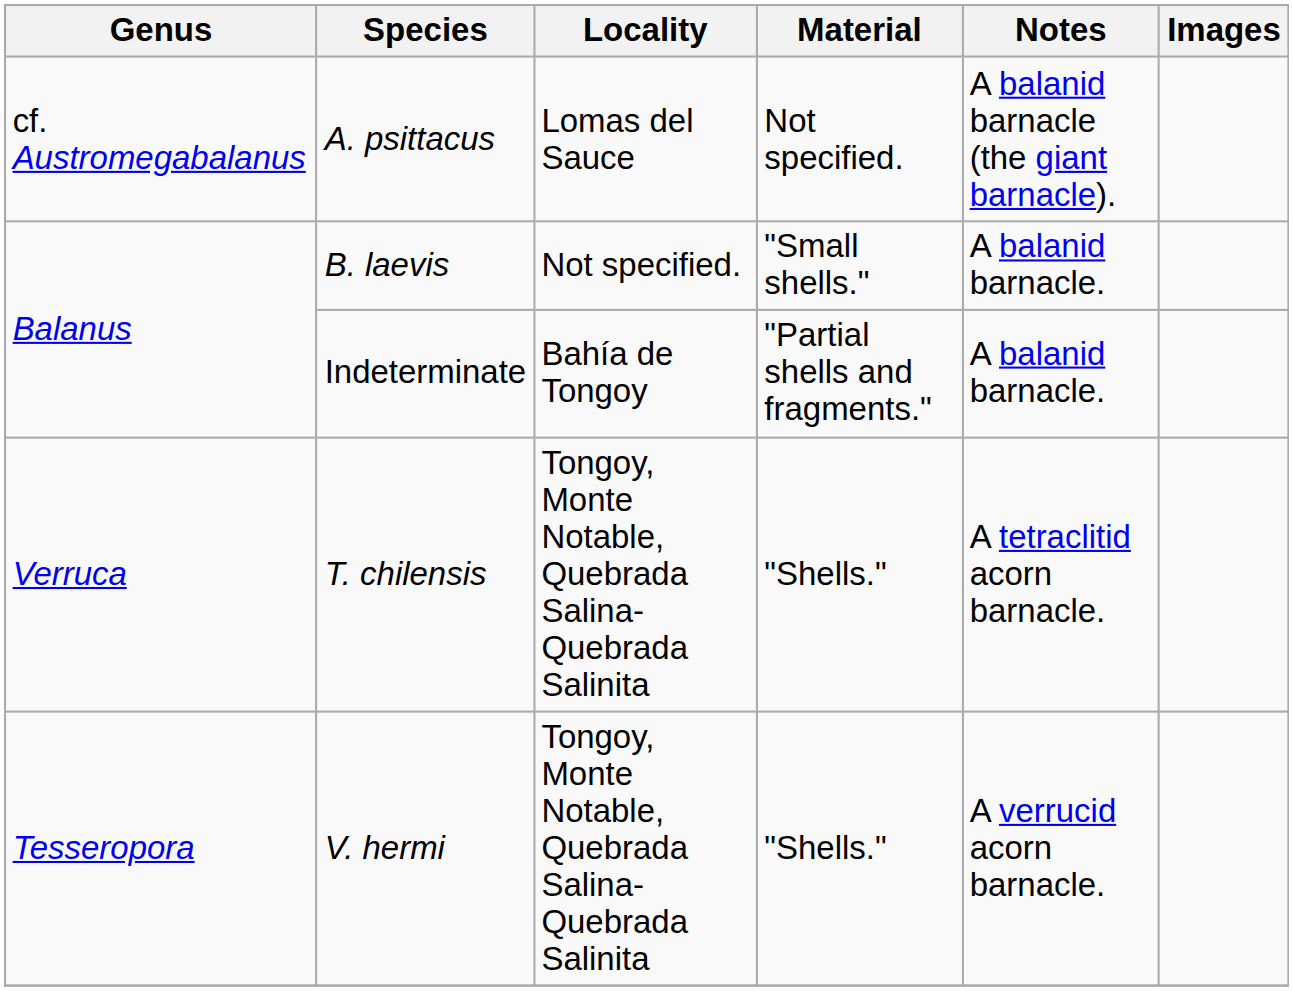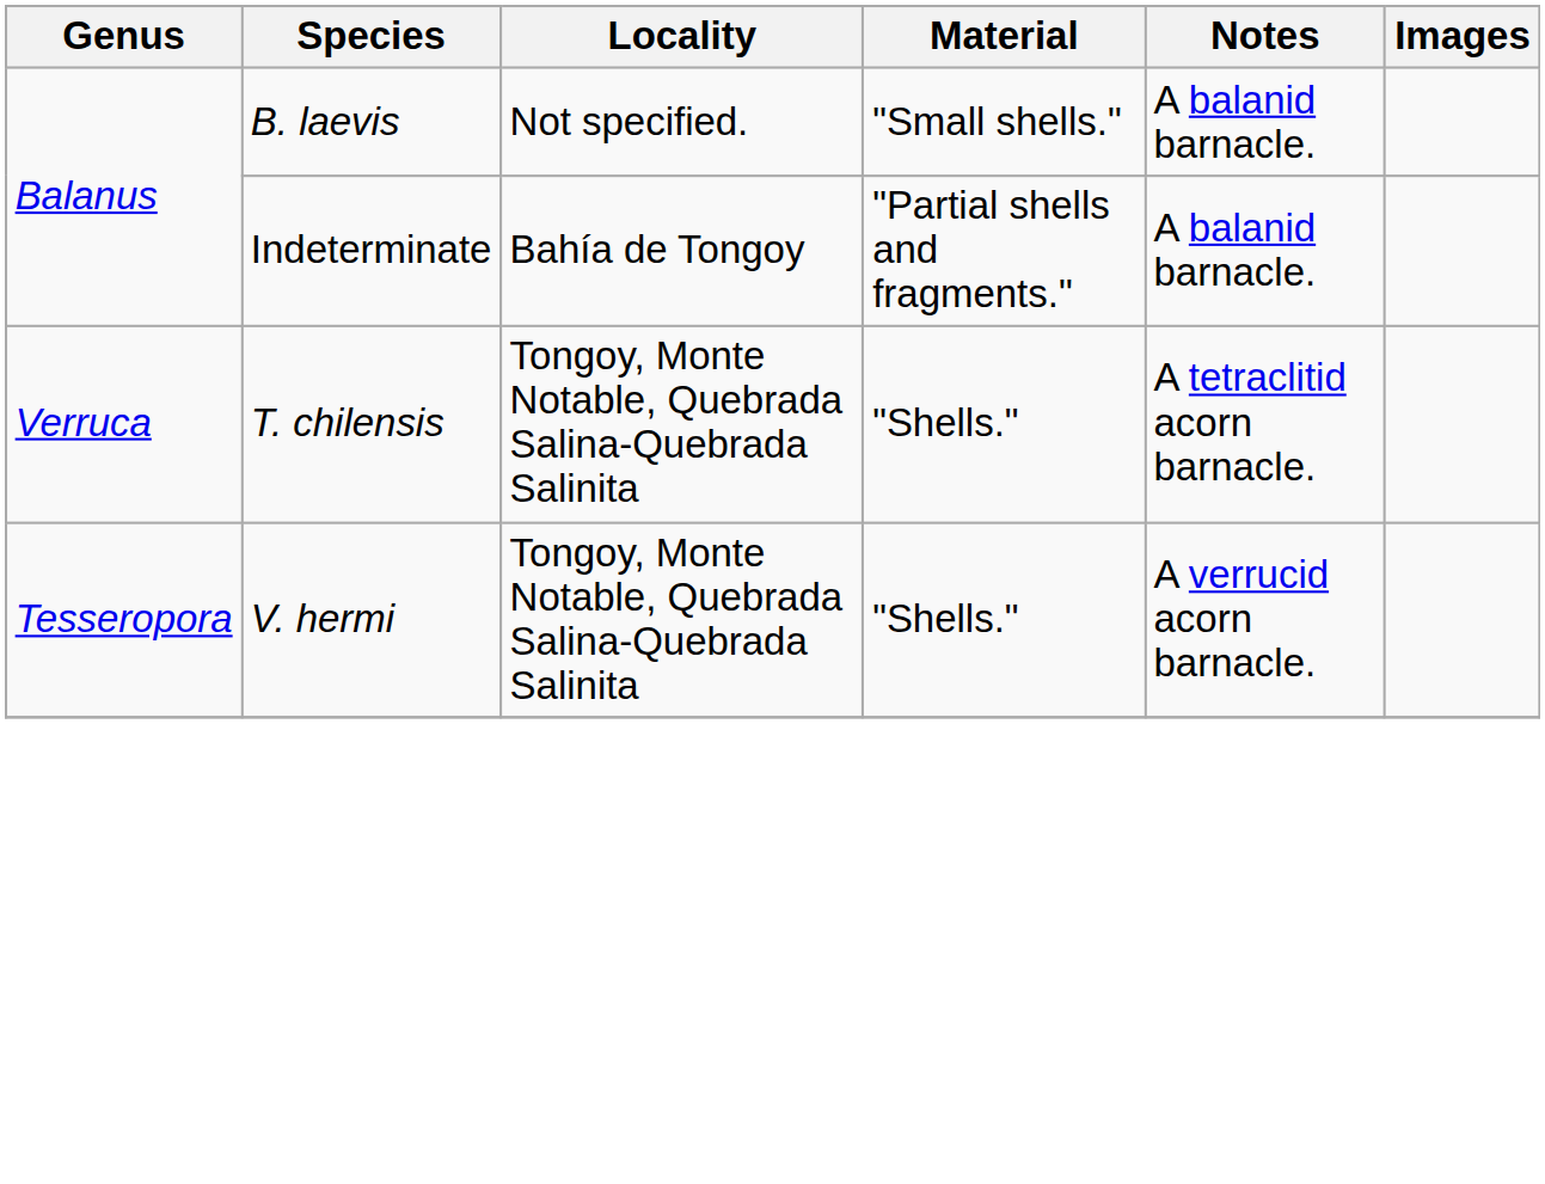- row: cf. Austromegabalanus | A. psittacus | Lomas del Sauce | Not specified. | A balanid barnacle (the giant barnacle).
